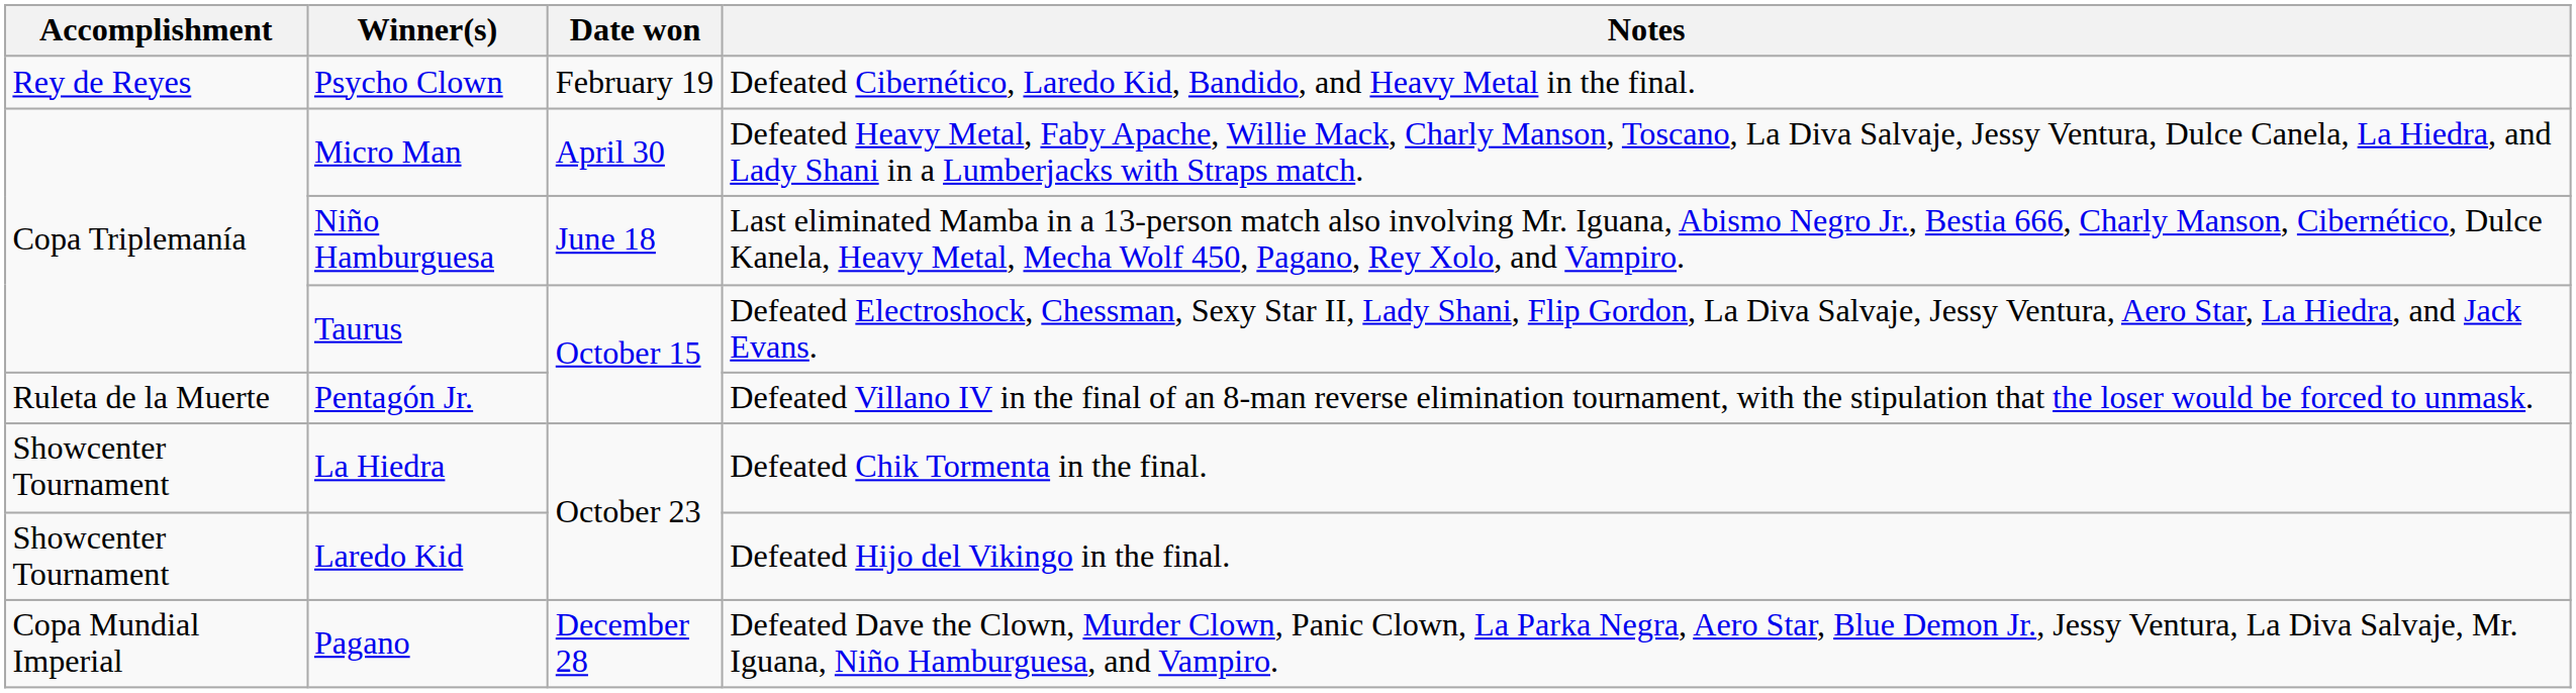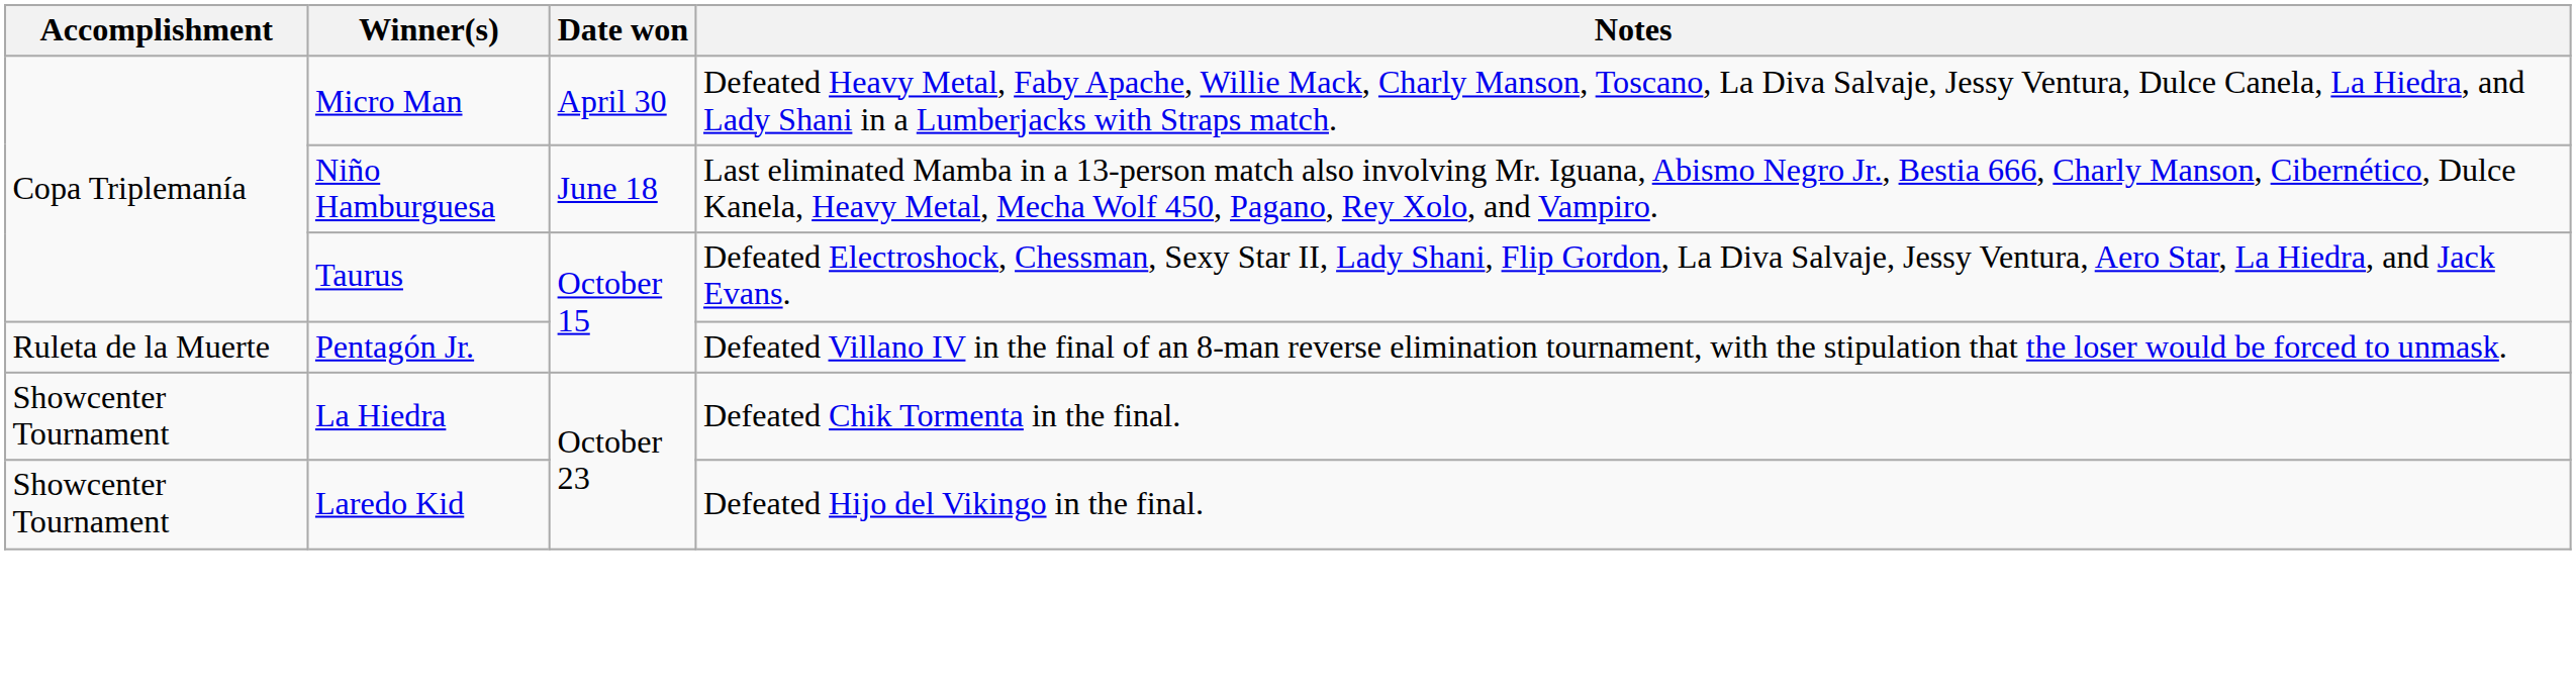- row: Rey de Reyes | Psycho Clown | February 19 | Defeated Cibernético, Laredo Kid, Bandido, and Heavy Metal in the final.
- row: Copa Mundial Imperial | Pagano | December 28 | Defeated Dave the Clown, Murder Clown, Panic Clown, La Parka Negra, Aero Star, Blue Demon Jr., Jessy Ventura, La Diva Salvaje, Mr. Iguana, Niño Hamburguesa, and Vampiro.
